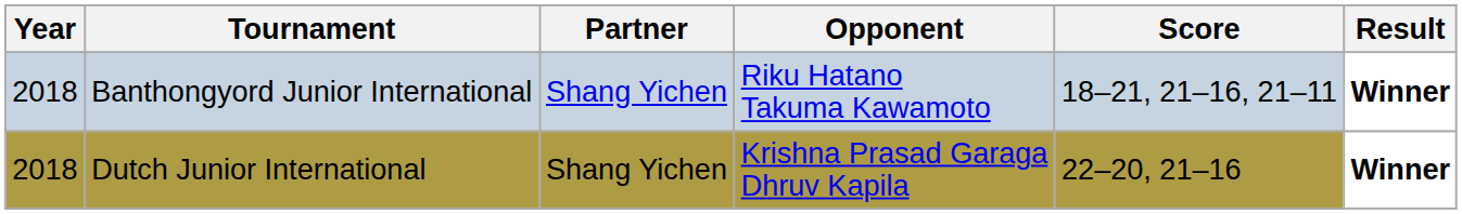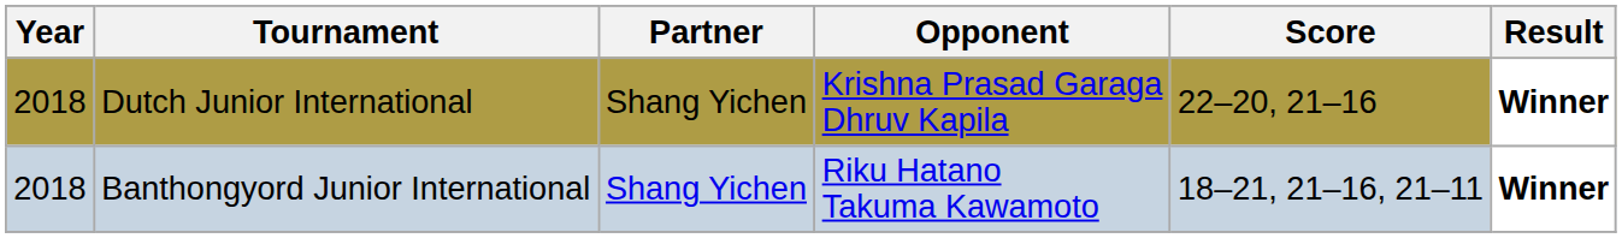rows swapped: Banthongyord Junior International <-> Dutch Junior International
